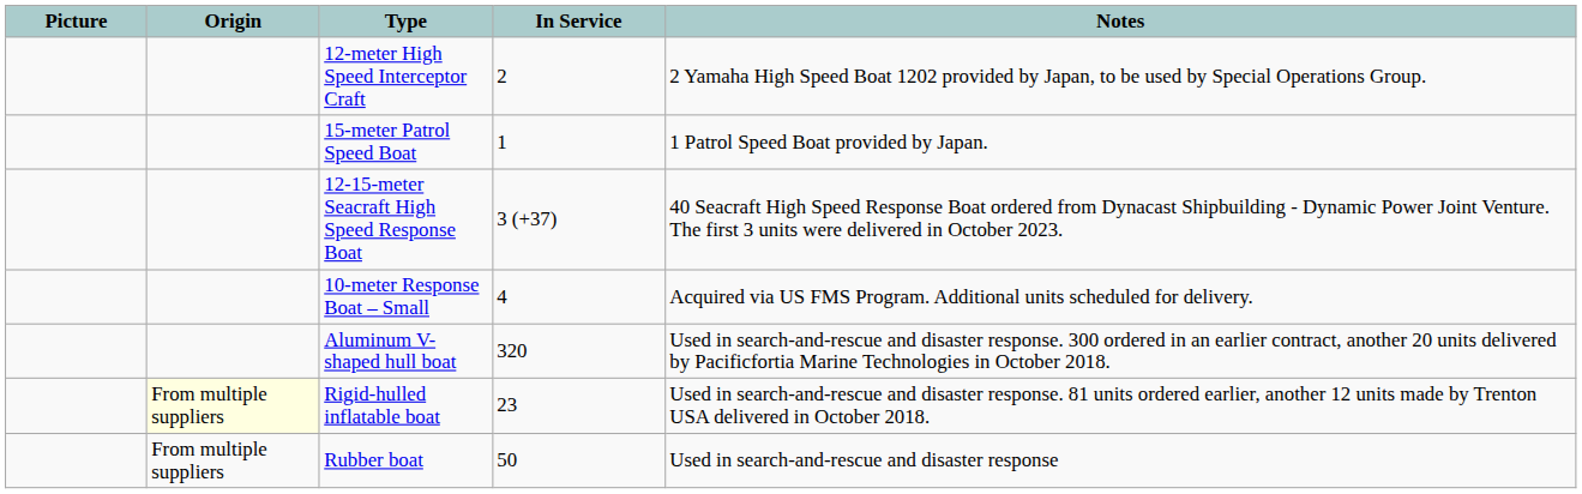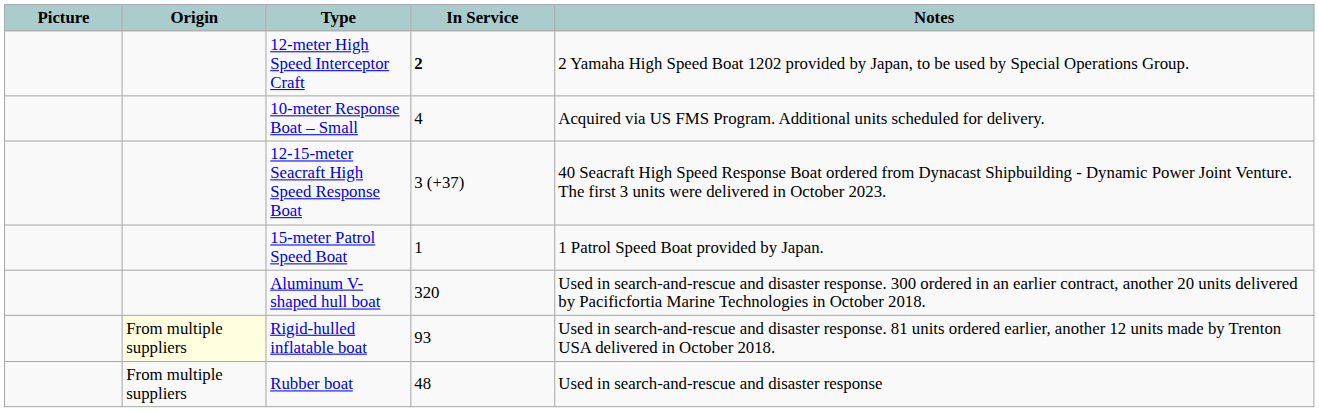12-meter High Speed Interceptor Craft | In Service: normal -> bold
rows swapped: 15-meter Patrol Speed Boat <-> 10-meter Response Boat – Small
Rigid-hulled inflatable boat | In Service: 23 -> 93
Rubber boat | In Service: 50 -> 48
